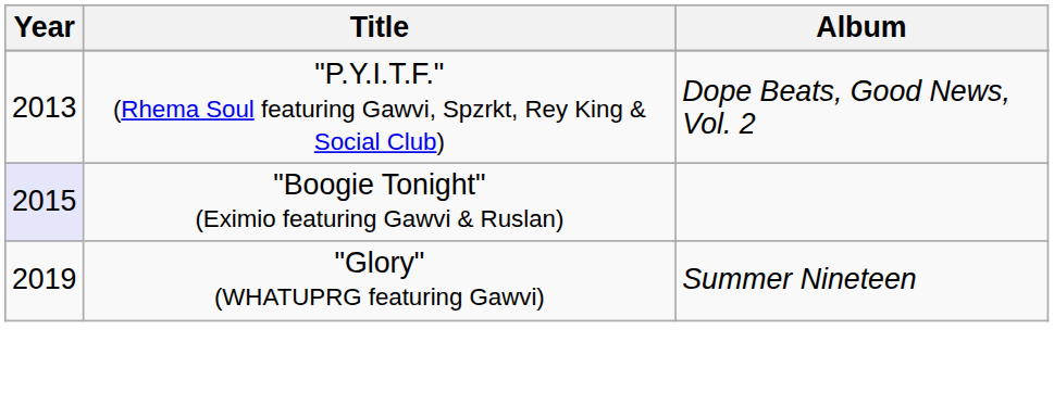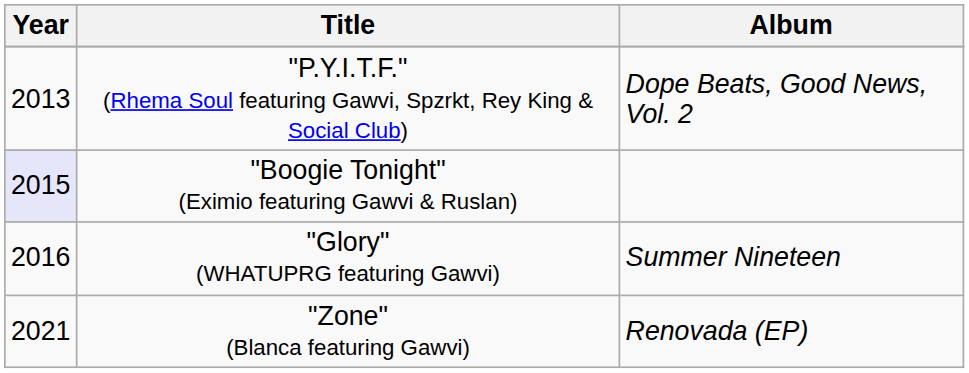"Glory" (WHATUPRG featuring Gawvi) | Year: 2019 -> 2016
+ row: 2021 | "Zone" (Blanca featuring Gawvi) | Renovada (EP)
